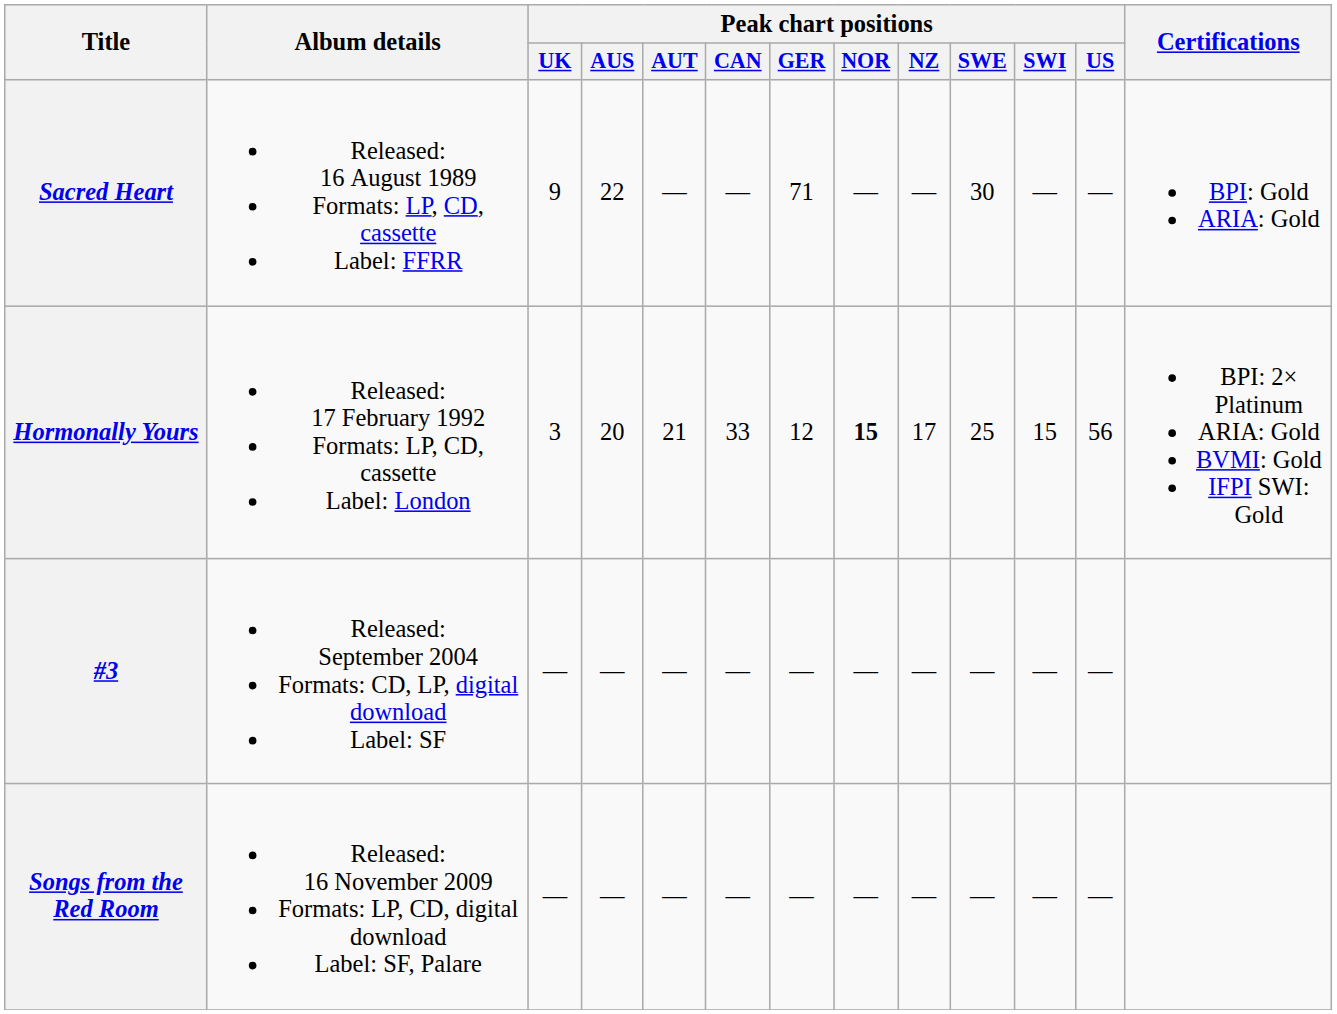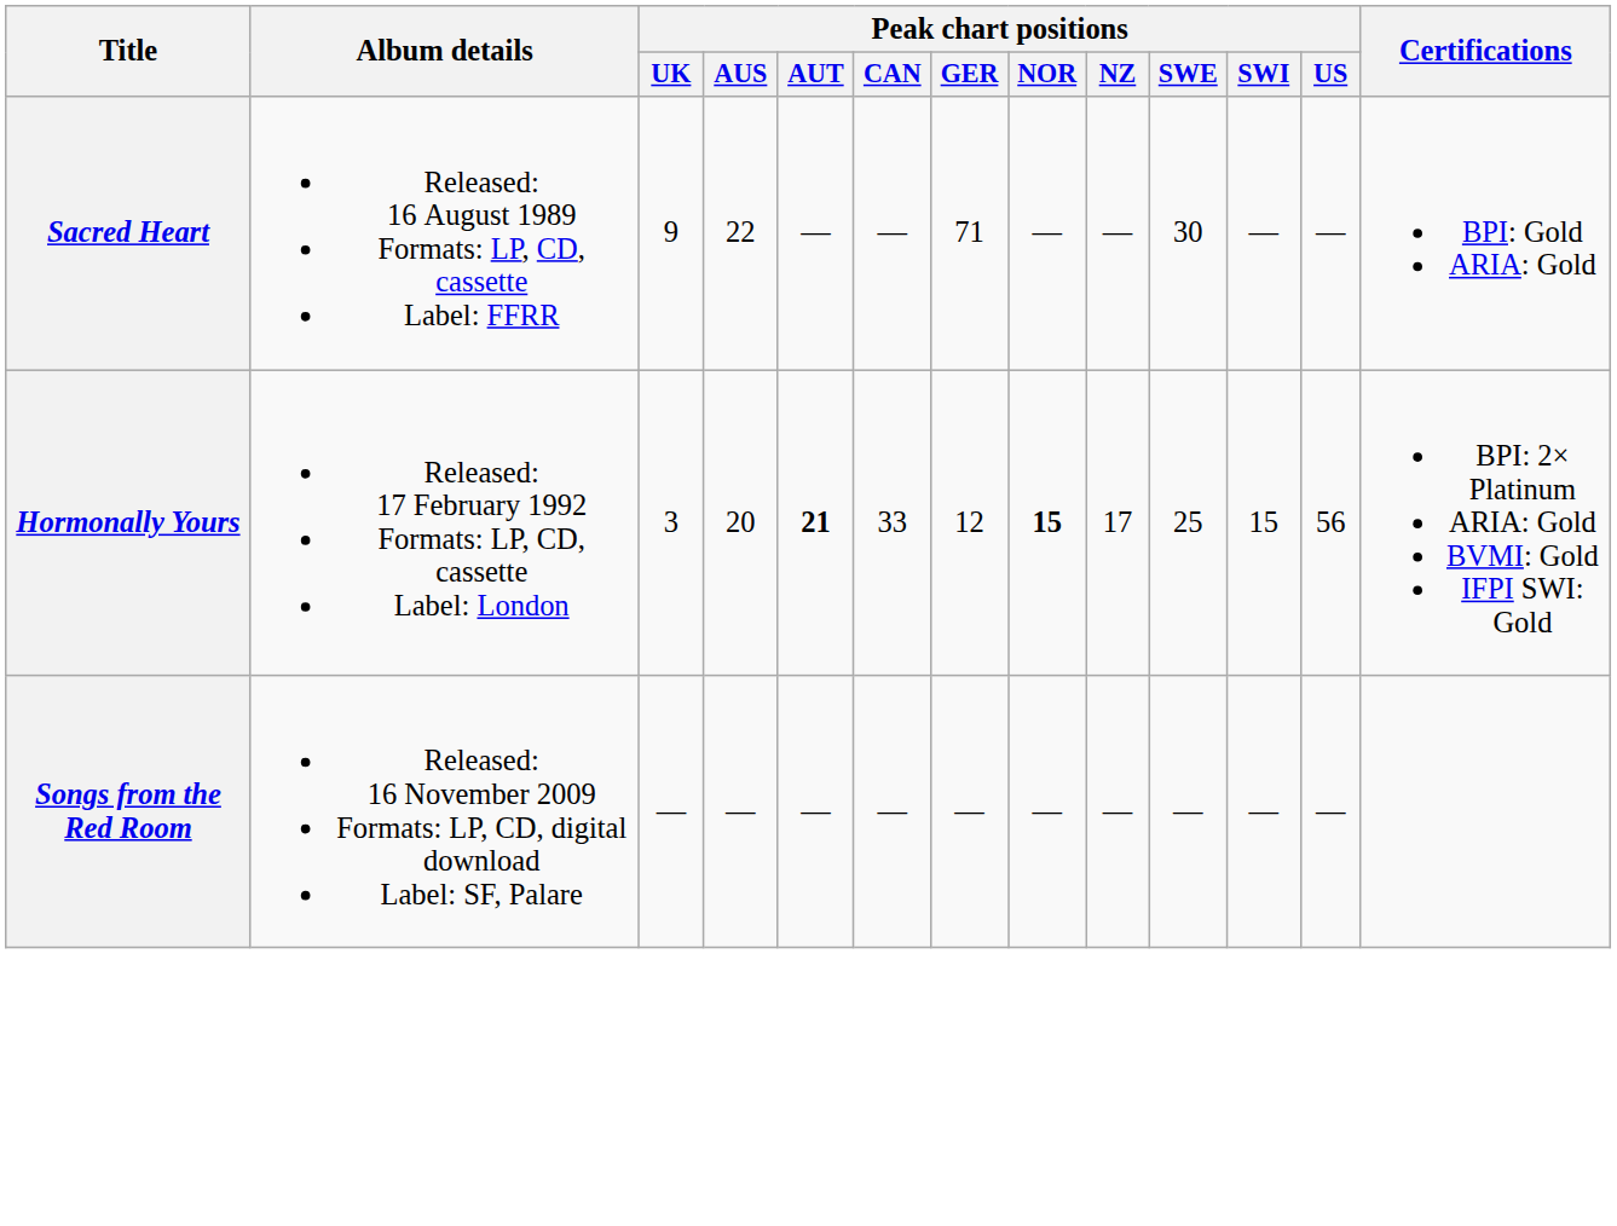Hormonally Yours | Peak chart positions / AUT: normal -> bold
- row: #3 | Released: September 2004 Formats: CD, LP, digital download Label: SF | — | — | — | — | — | — | — | — | — | —
